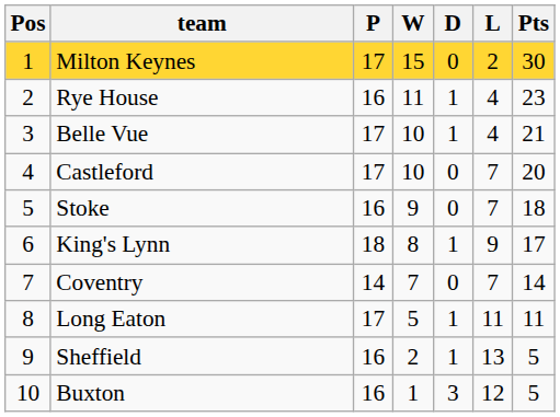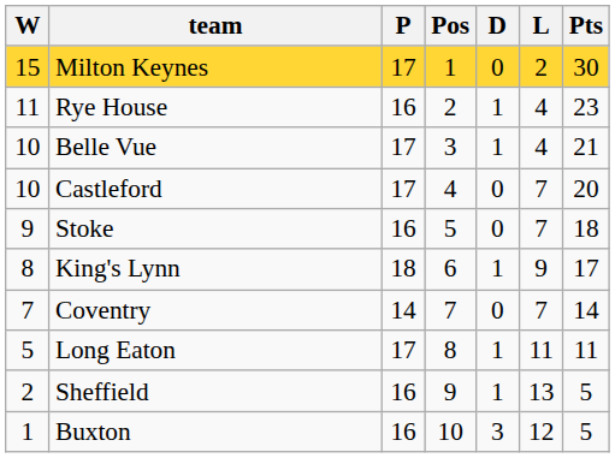columns swapped: Pos <-> W
